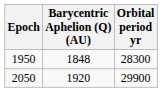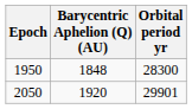2050 | Orbital period yr: 29900 -> 29901
